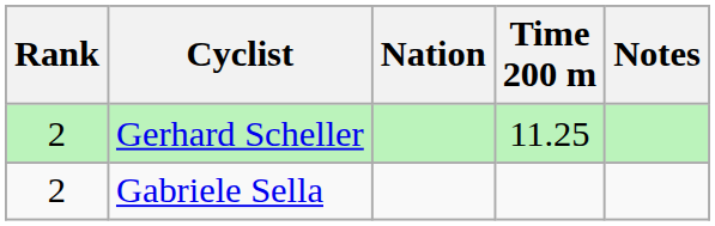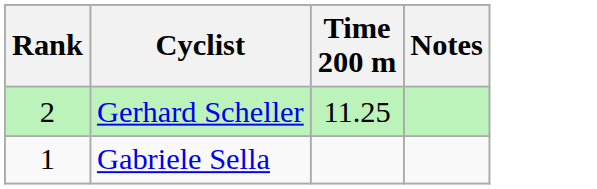- column: Nation
Gabriele Sella | Rank: 2 -> 1
